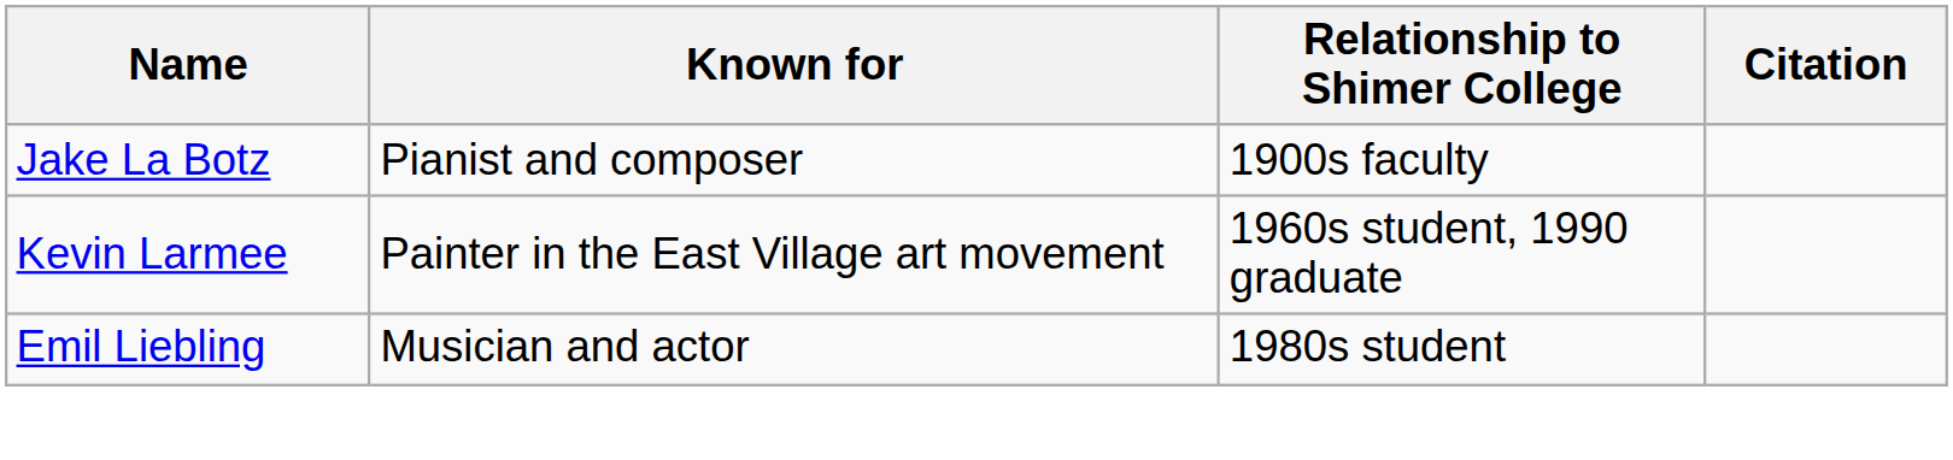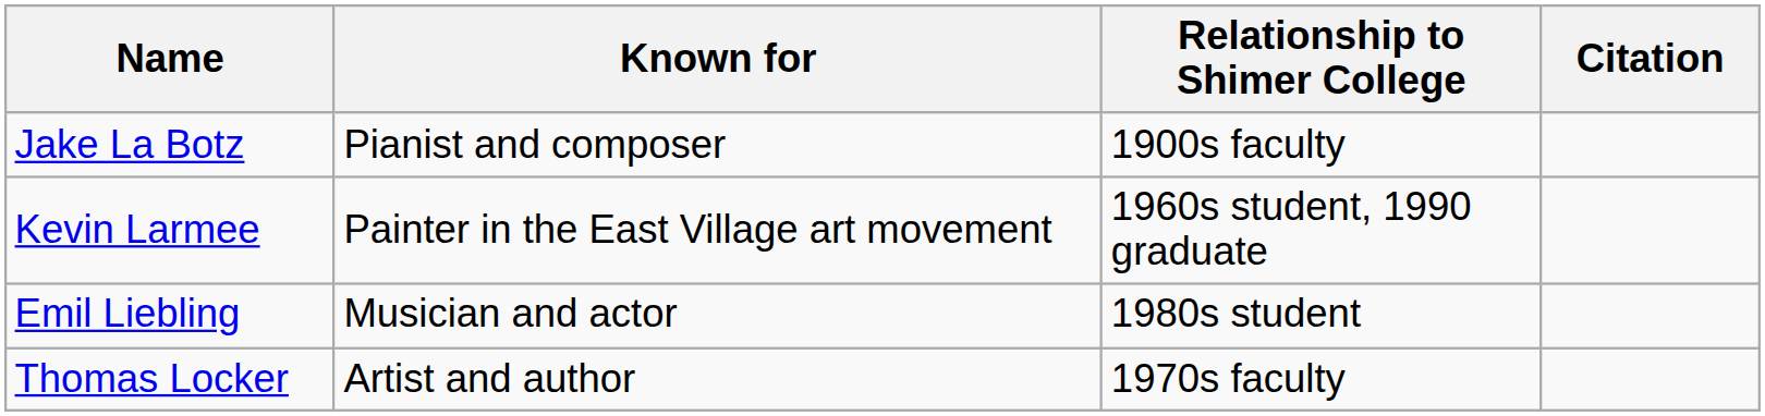+ row: Thomas Locker | Artist and author | 1970s faculty
